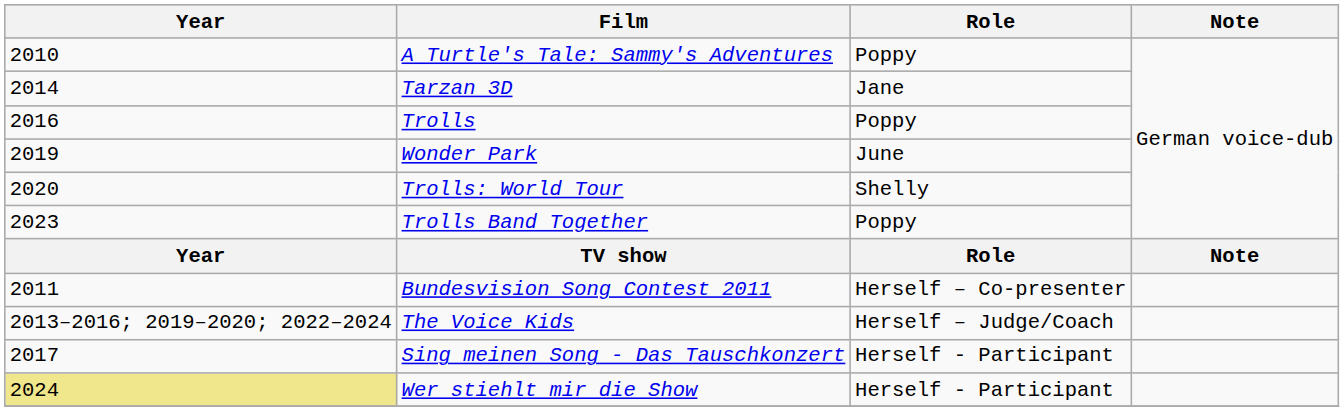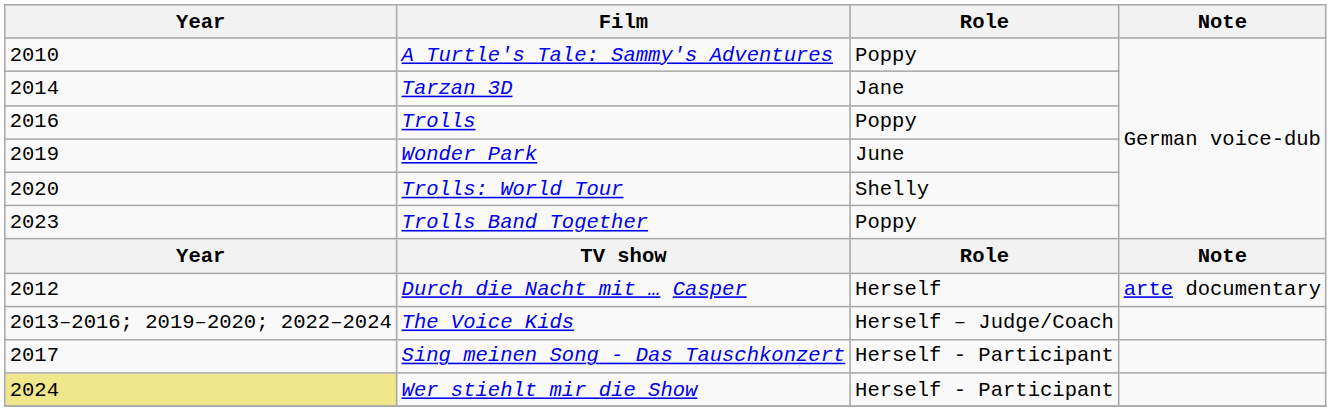- row: 2011 | Bundesvision Song Contest 2011 | Herself – Co-presenter
+ row: 2012 | Durch die Nacht mit … Casper | Herself | arte documentary
